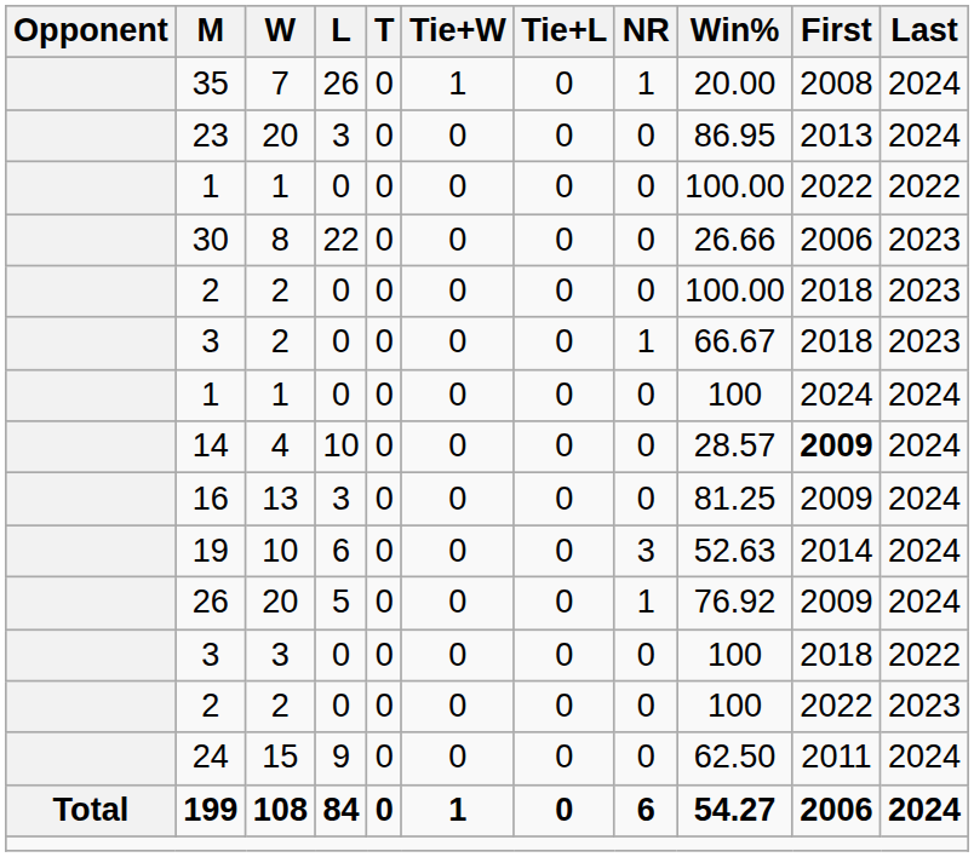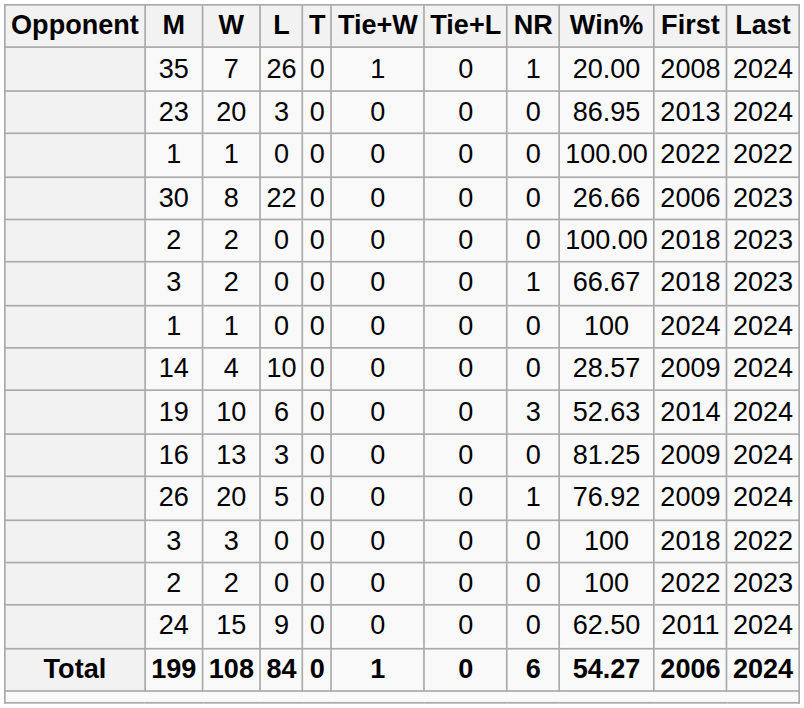14 | First: bold -> normal
rows swapped: 16 <-> 19
